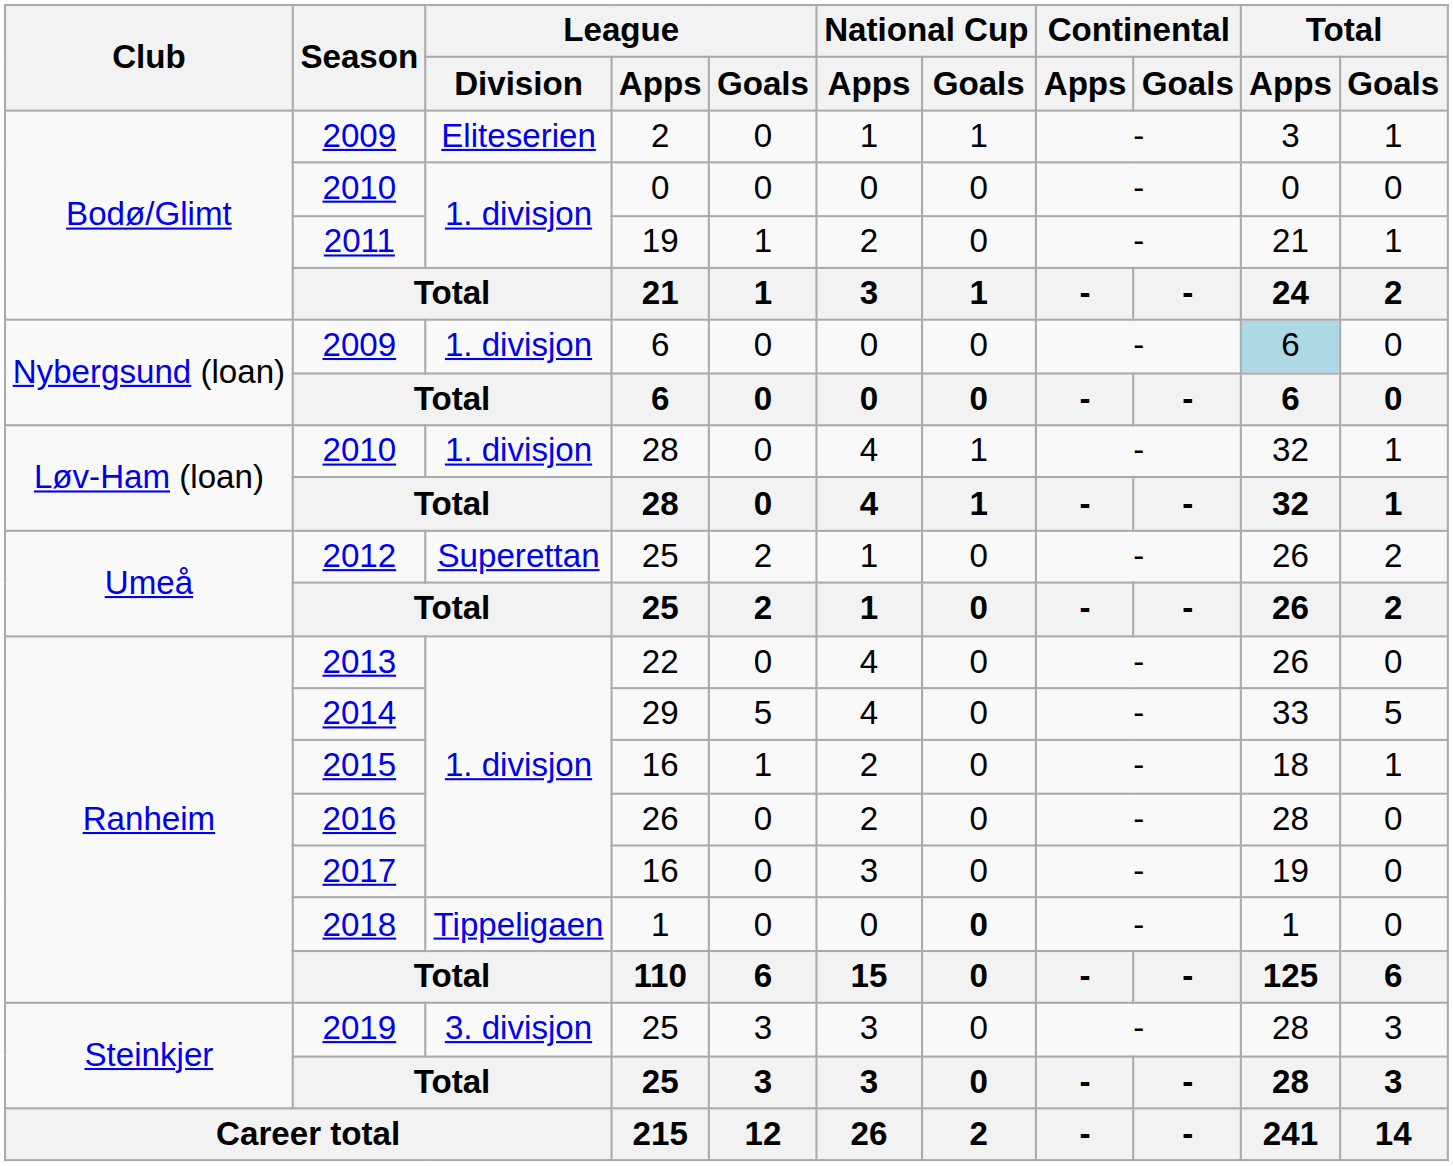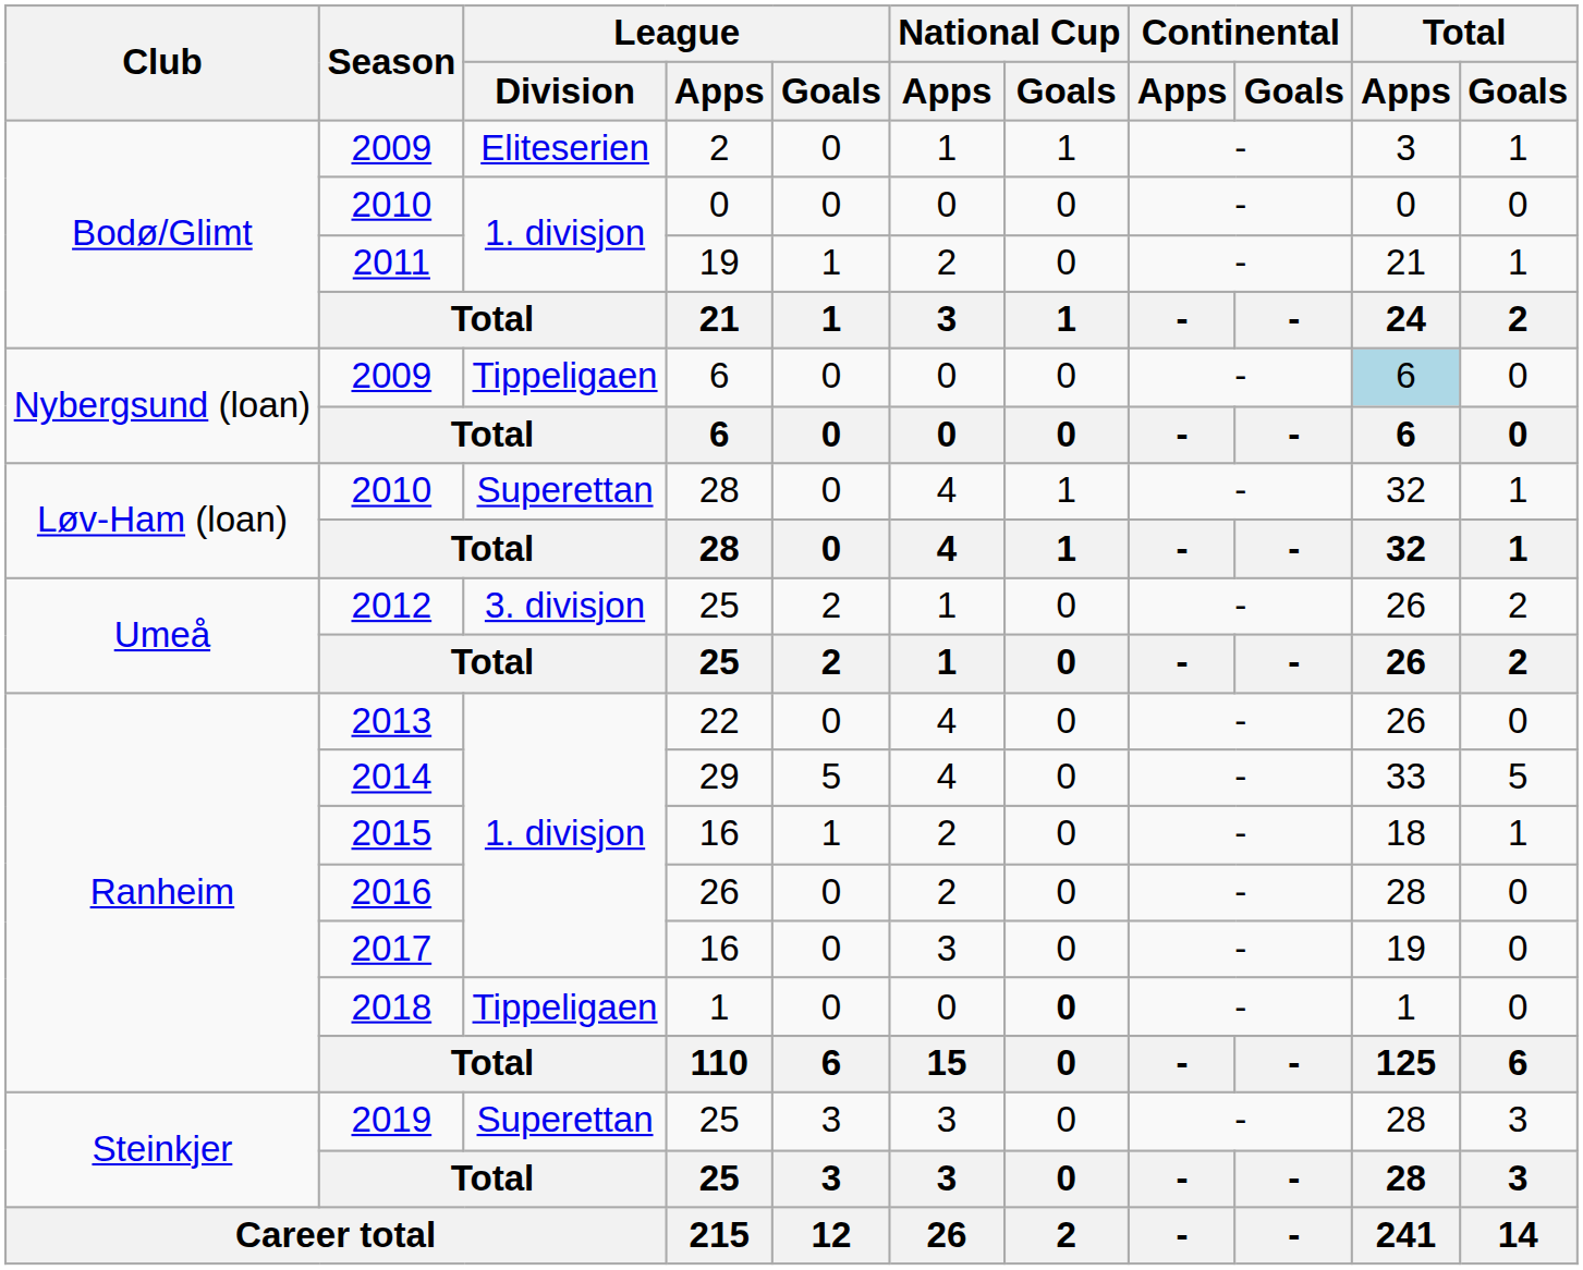2009 / 6 | League / Division: 1. divisjon -> Tippeligaen
2010 / 28 | League / Division: 1. divisjon -> Superettan
2012 | League / Division: Superettan -> 3. divisjon
2019 | League / Division: 3. divisjon -> Superettan
